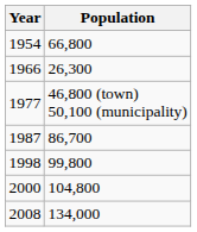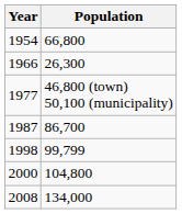1998 | Population: 99,800 -> 99,799
